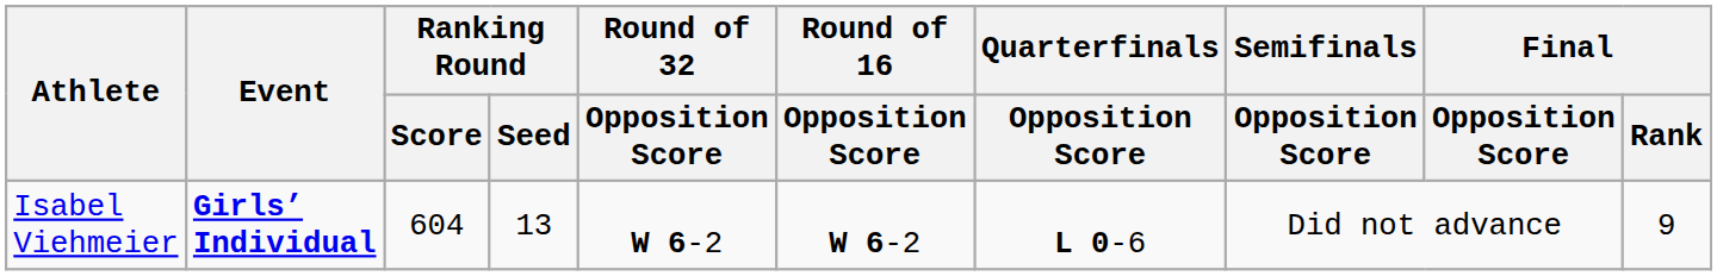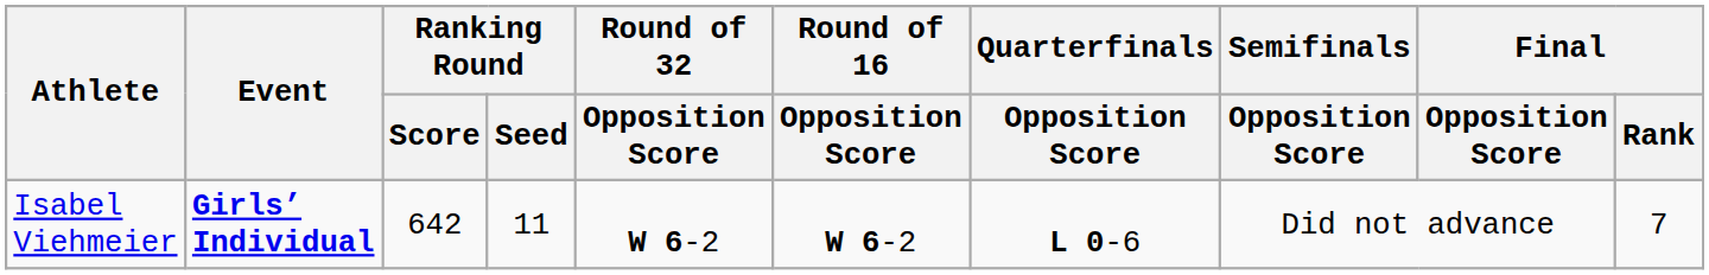Isabel Viehmeier | Ranking Round / Score: 604 -> 642
Isabel Viehmeier | Ranking Round / Seed: 13 -> 11
Isabel Viehmeier | Final / Rank: 9 -> 7
